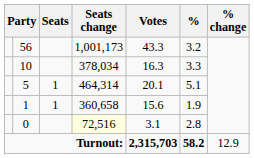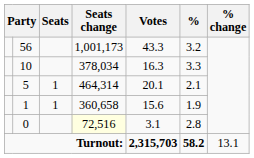5 | %: 5.1 -> 2.1
Turnout: | % change: 12.9 -> 13.1
